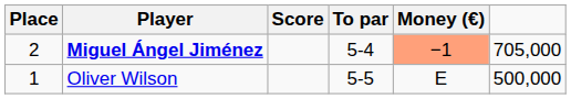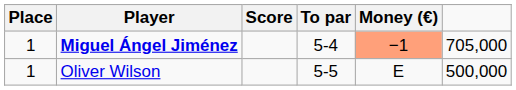Miguel Ángel Jiménez | Place: 2 -> 1
